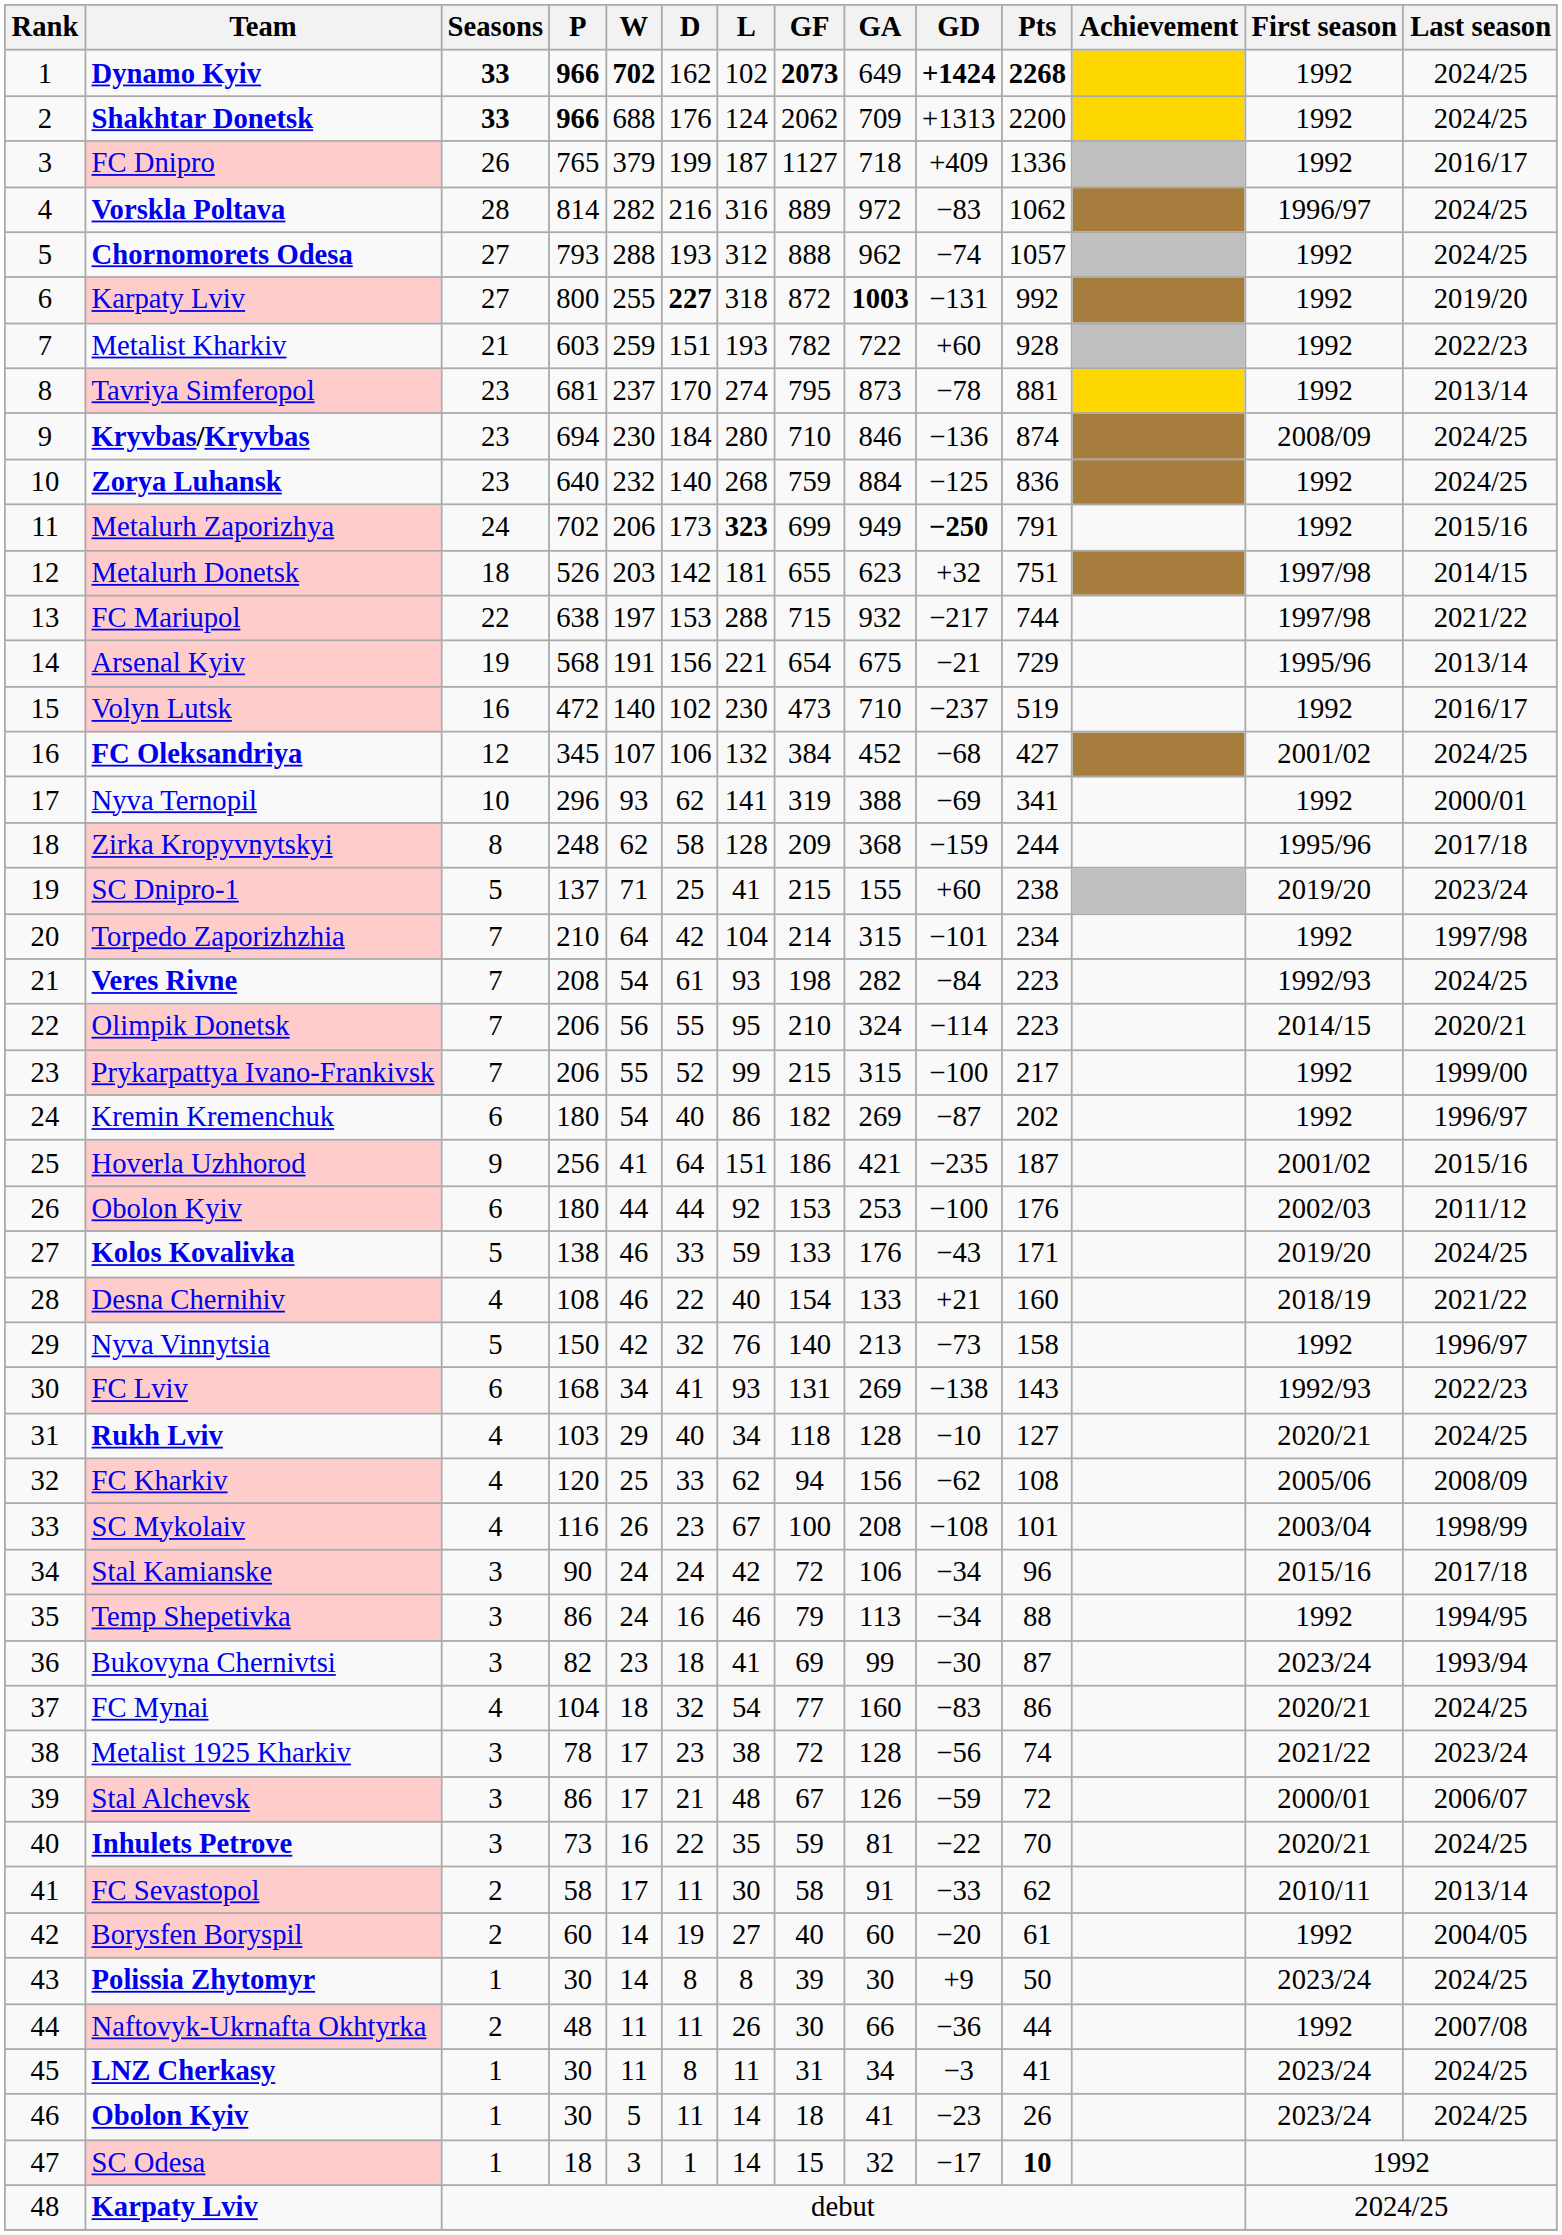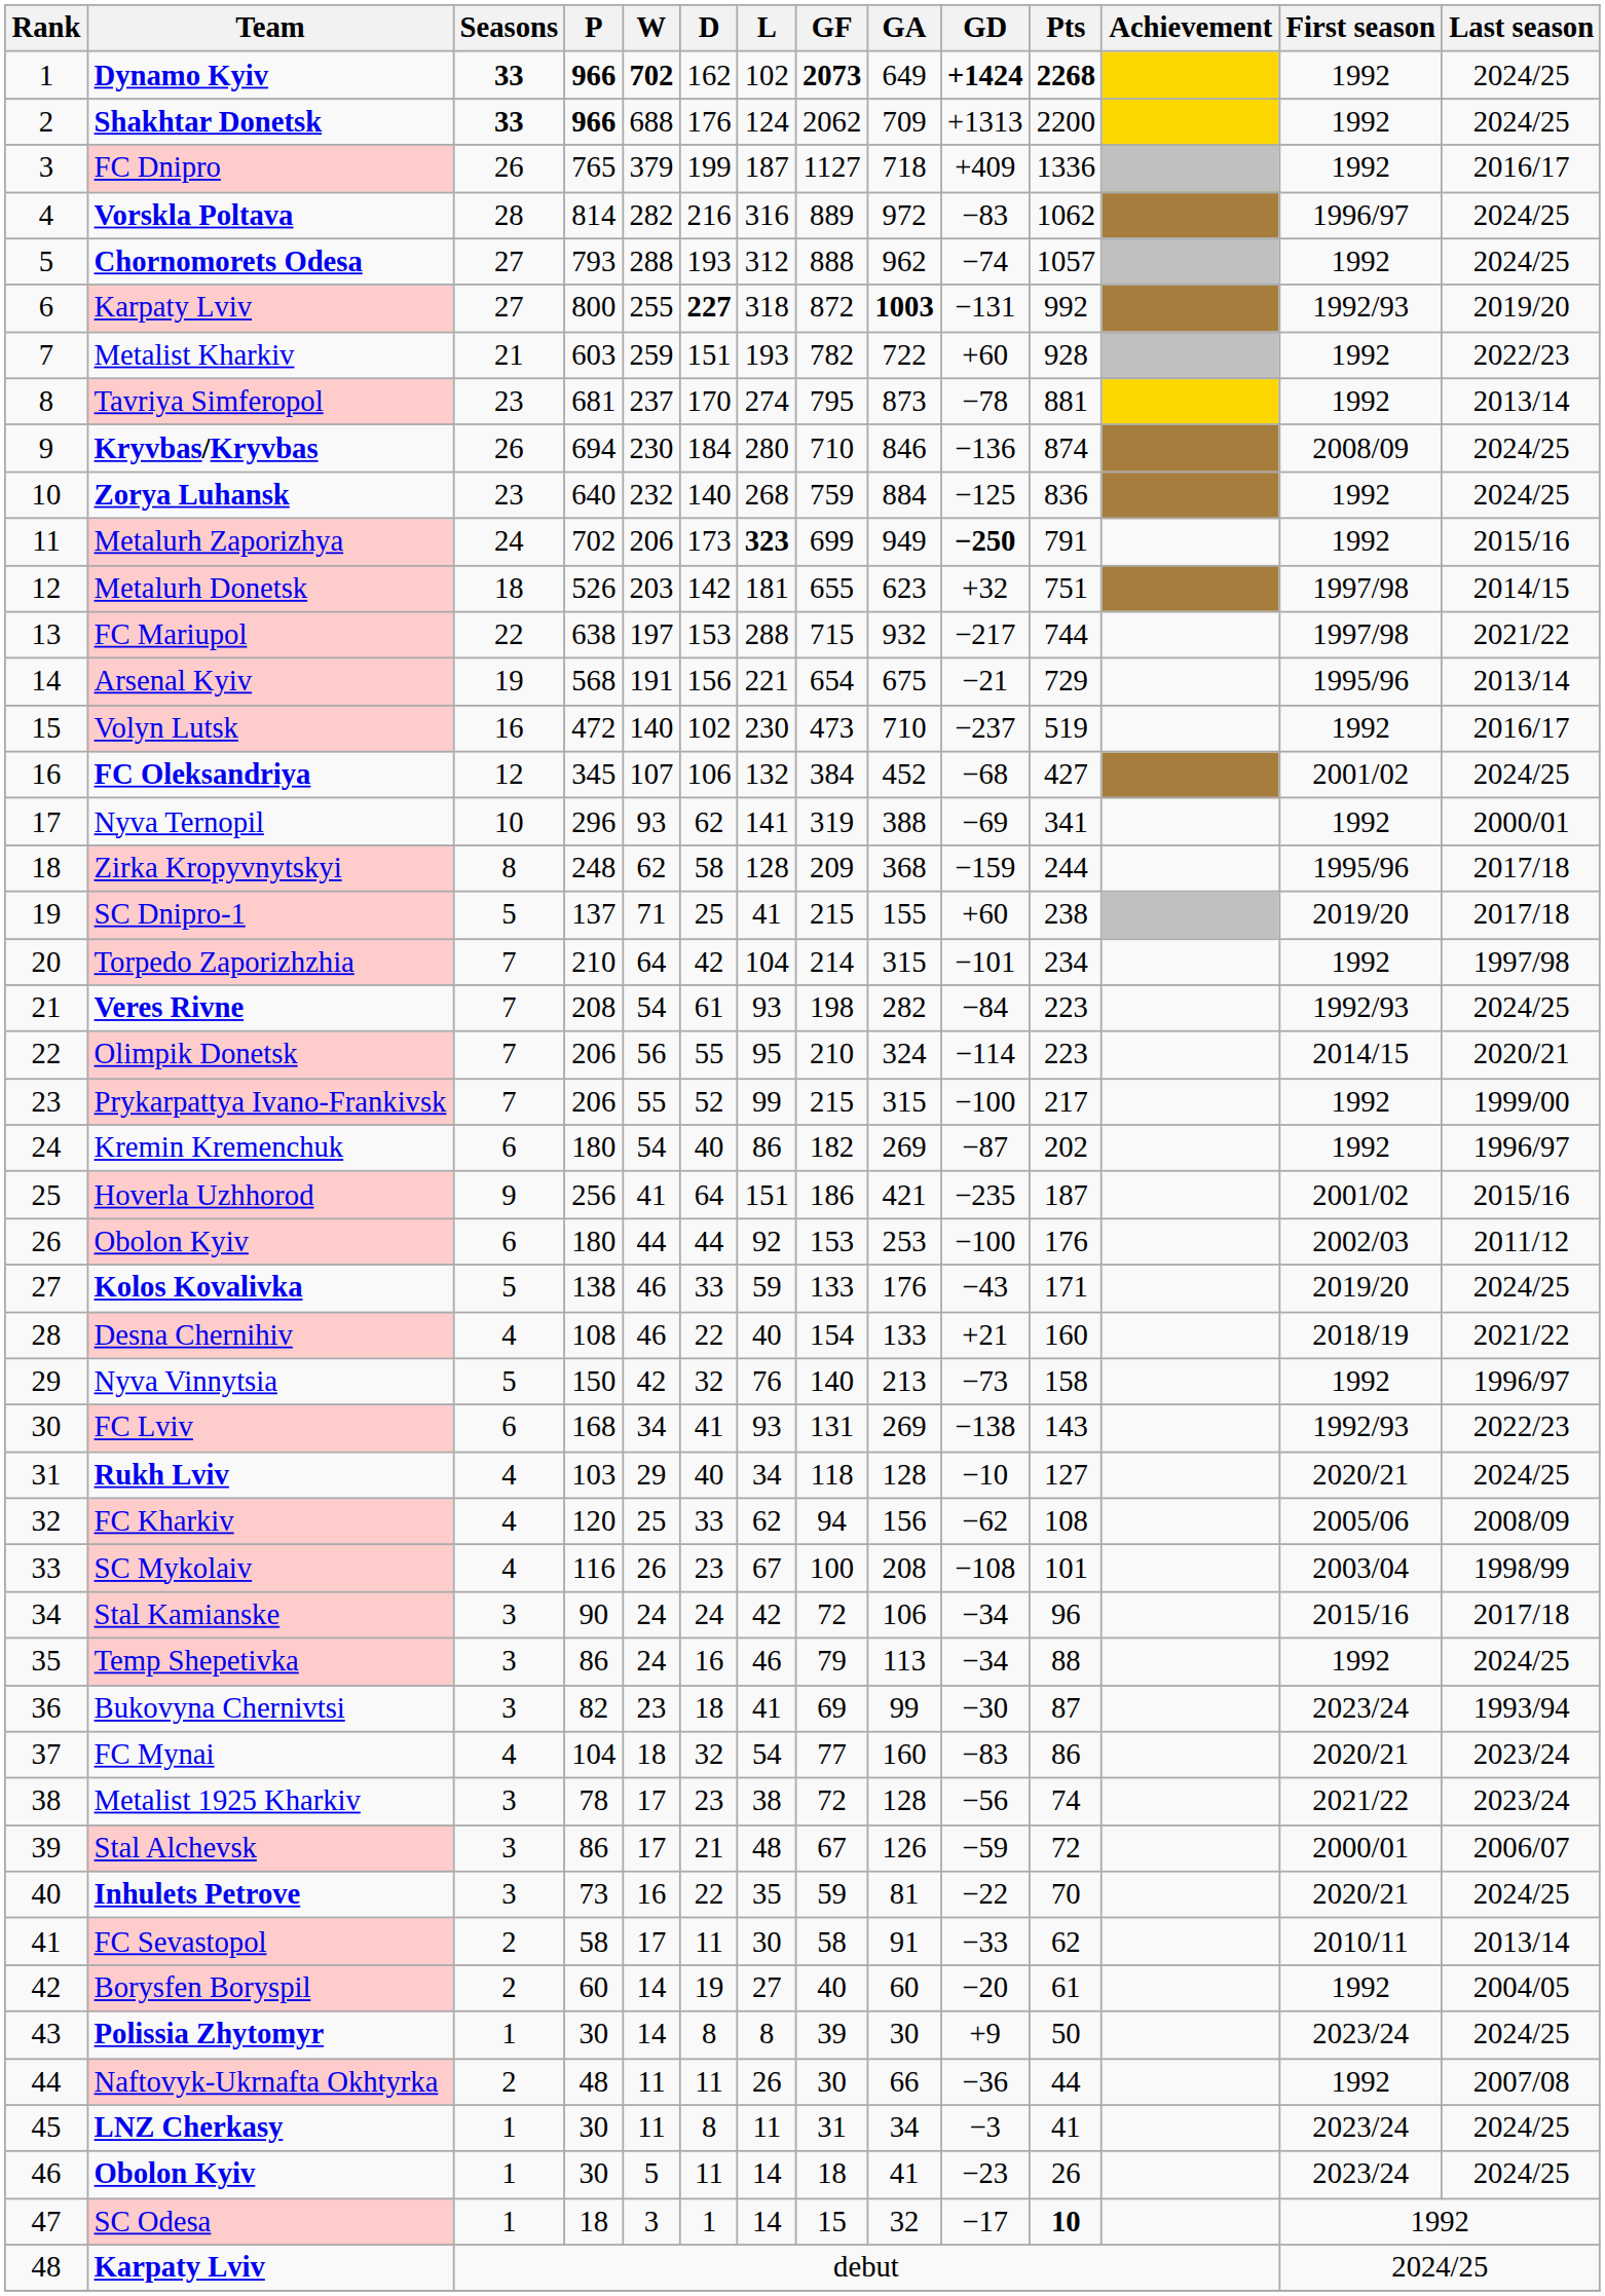6 / Karpaty Lviv | First season: 1992 -> 1992/93
Kryvbas/Kryvbas | Seasons: 23 -> 26
SC Dnipro-1 | Last season: 2023/24 -> 2017/18
Temp Shepetivka | Last season: 1994/95 -> 2024/25
FC Mynai | Last season: 2024/25 -> 2023/24
